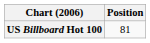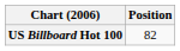US Billboard Hot 100 | Position: 81 -> 82
